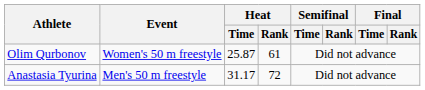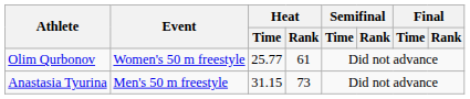Olim Qurbonov | Heat / Time: 25.87 -> 25.77
Anastasia Tyurina | Heat / Time: 31.17 -> 31.15
Anastasia Tyurina | Heat / Rank: 72 -> 73
